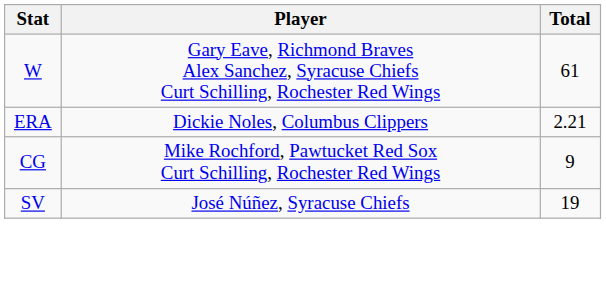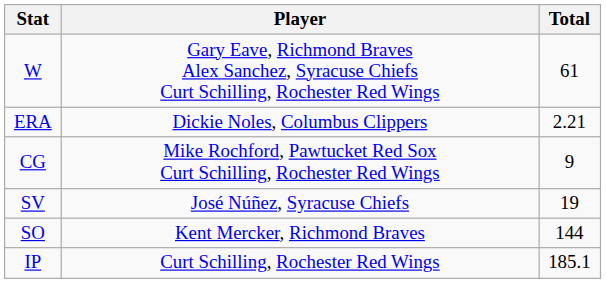+ row: SO | Kent Mercker, Richmond Braves | 144
+ row: IP | Curt Schilling, Rochester Red Wings | 185.1
